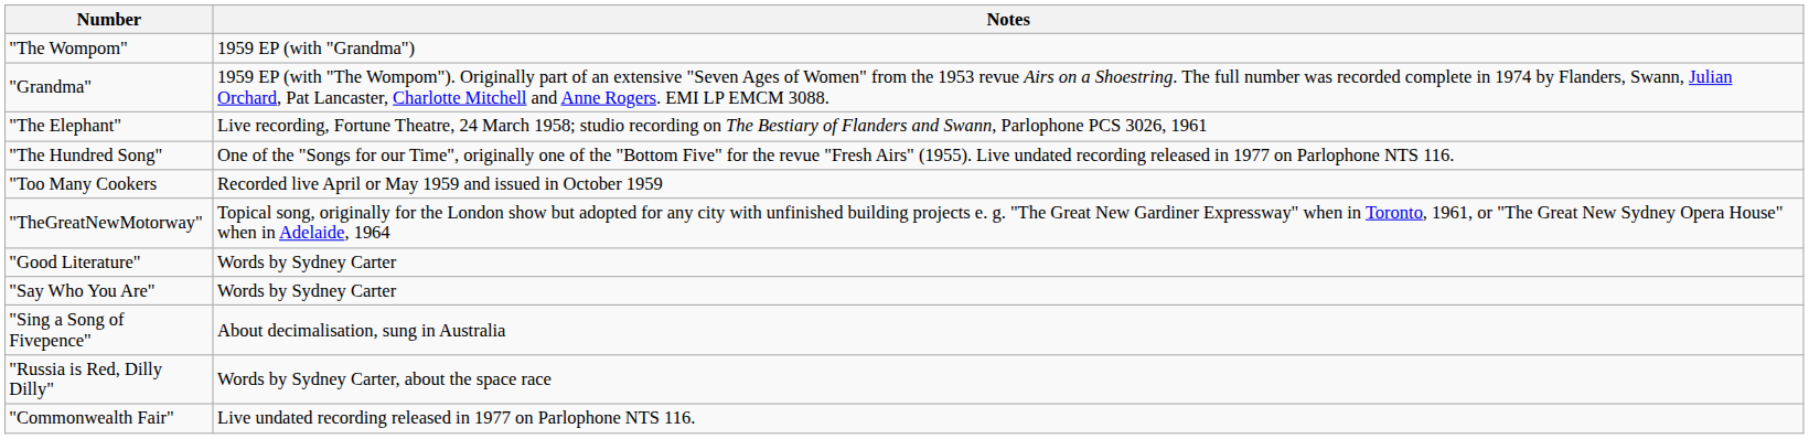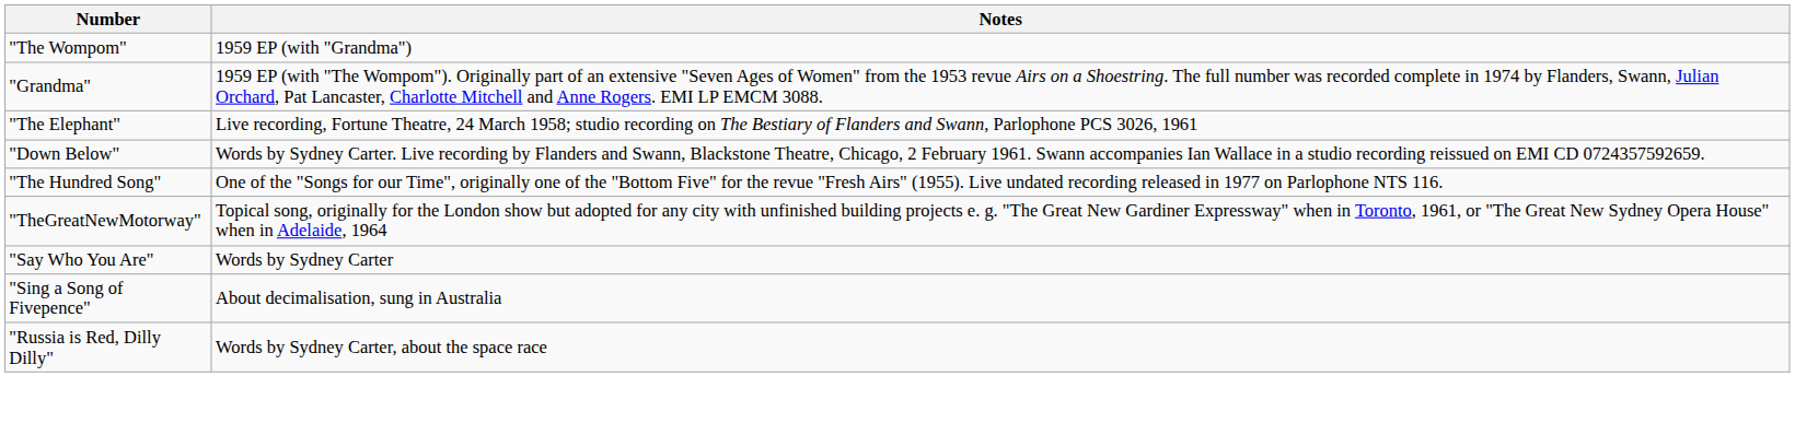+ row: "Down Below" | Words by Sydney Carter. Live recording by Flanders and Swann, Blackstone Theatre, Chicago, 2 February 1961. Swann accompanies Ian Wallace in a studio recording reissued on EMI CD 0724357592659.
- row: "Too Many Cookers | Recorded live April or May 1959 and issued in October 1959
- row: "Good Literature" | Words by Sydney Carter
- row: "Commonwealth Fair" | Live undated recording released in 1977 on Parlophone NTS 116.
